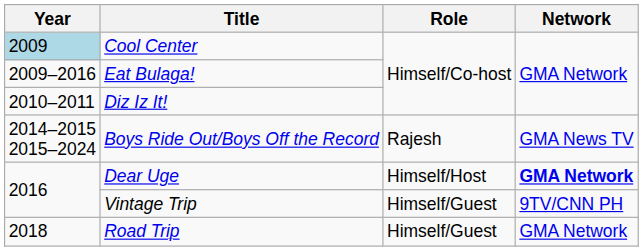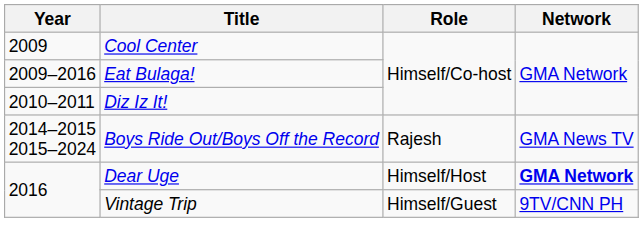Cool Center | Year: lightblue background -> no background
- row: 2018 | Road Trip | Himself/Guest | GMA Network
